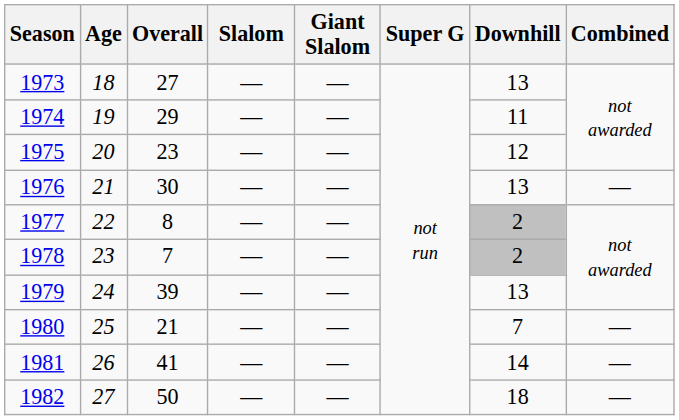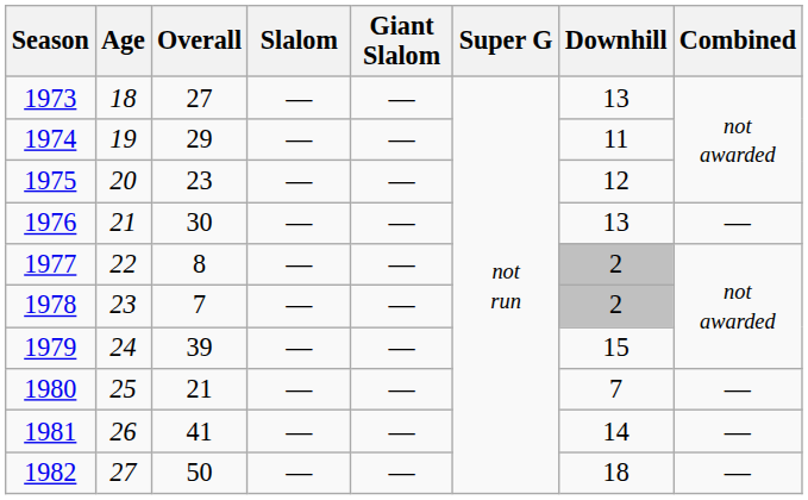1979 | Downhill: 13 -> 15
